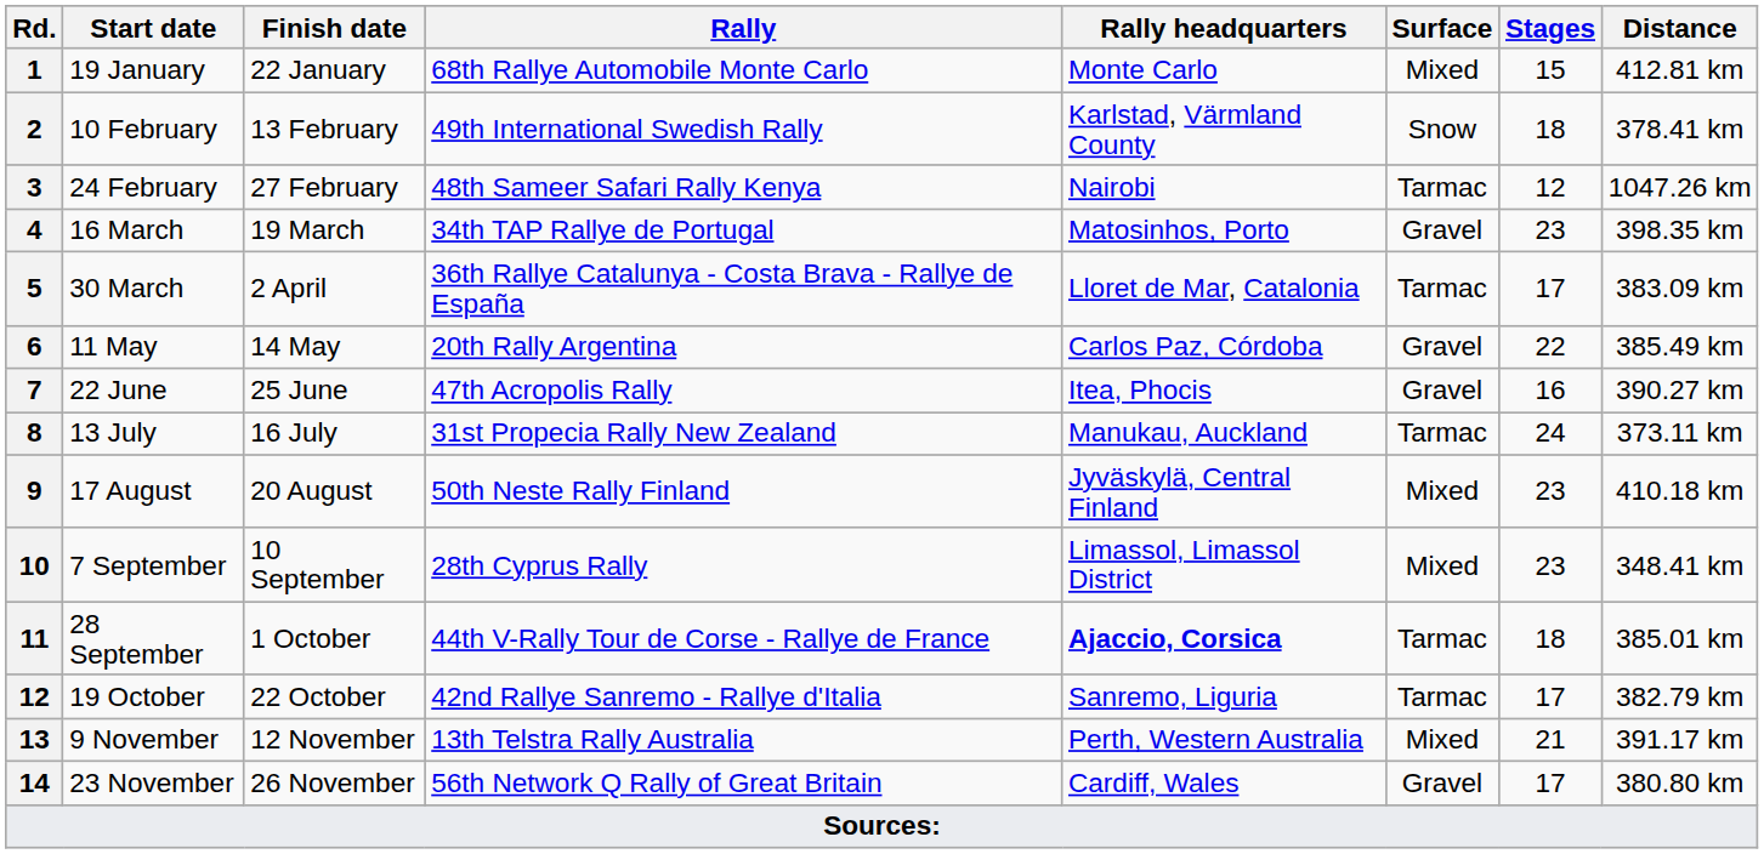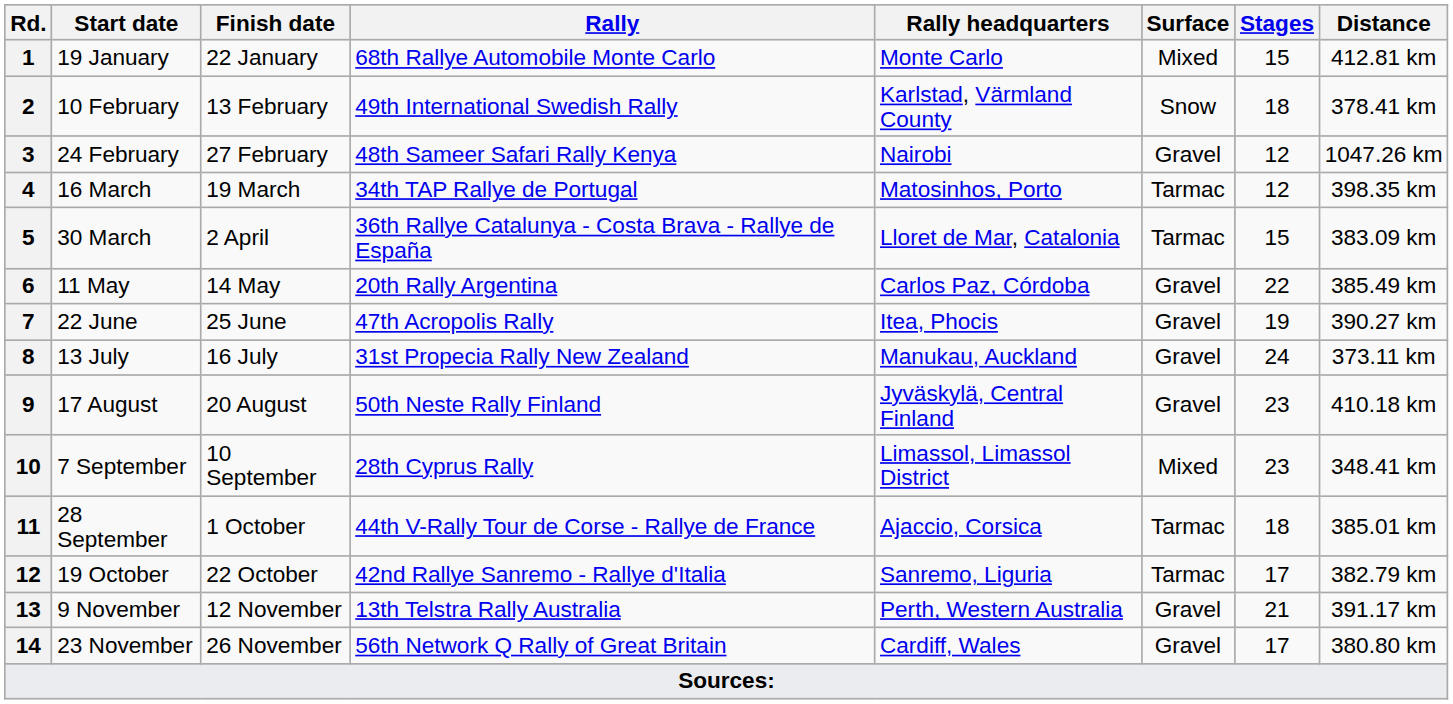24 February | Surface: Tarmac -> Gravel
16 March | Surface: Gravel -> Tarmac
16 March | Stages: 23 -> 12
30 March | Stages: 17 -> 15
22 June | Stages: 16 -> 19
13 July | Surface: Tarmac -> Gravel
17 August | Surface: Mixed -> Gravel
28 September | Rally headquarters: bold -> normal
9 November | Surface: Mixed -> Gravel
